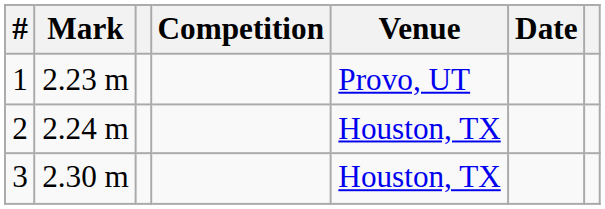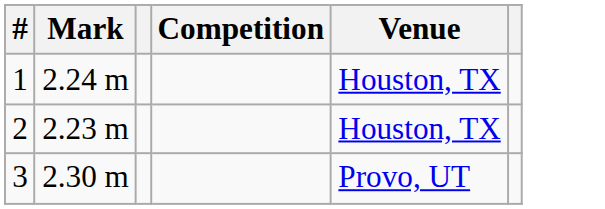- column: Date
1 | Mark: 2.23 m -> 2.24 m
1 | Venue: Provo, UT -> Houston, TX
2 | Mark: 2.24 m -> 2.23 m
3 | Venue: Houston, TX -> Provo, UT
